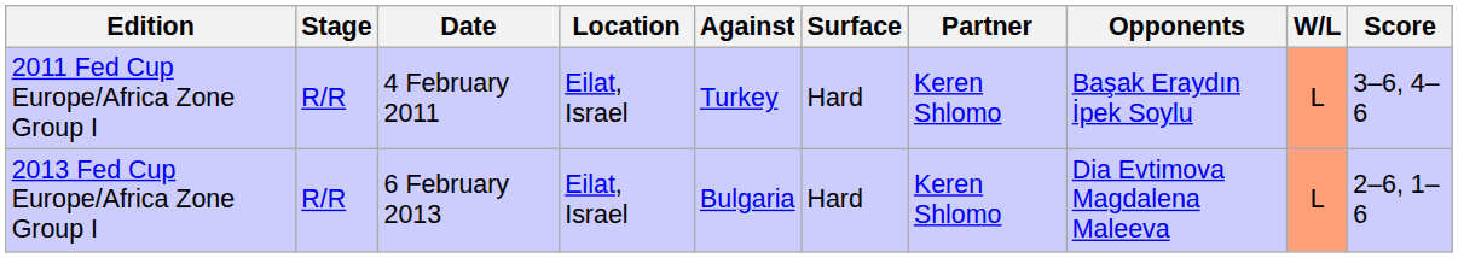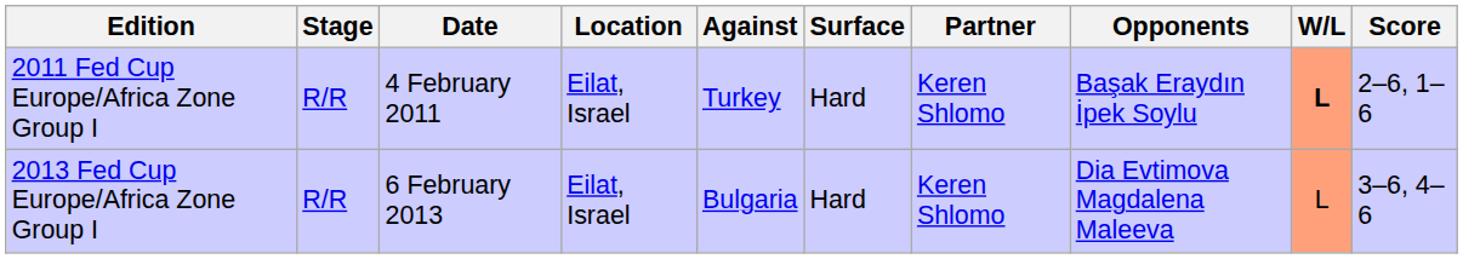2011 Fed Cup Europe/Africa Zone Group I | W/L: normal -> bold
2011 Fed Cup Europe/Africa Zone Group I | Score: 3–6, 4–6 -> 2–6, 1–6
2013 Fed Cup Europe/Africa Zone Group I | Score: 2–6, 1–6 -> 3–6, 4–6
